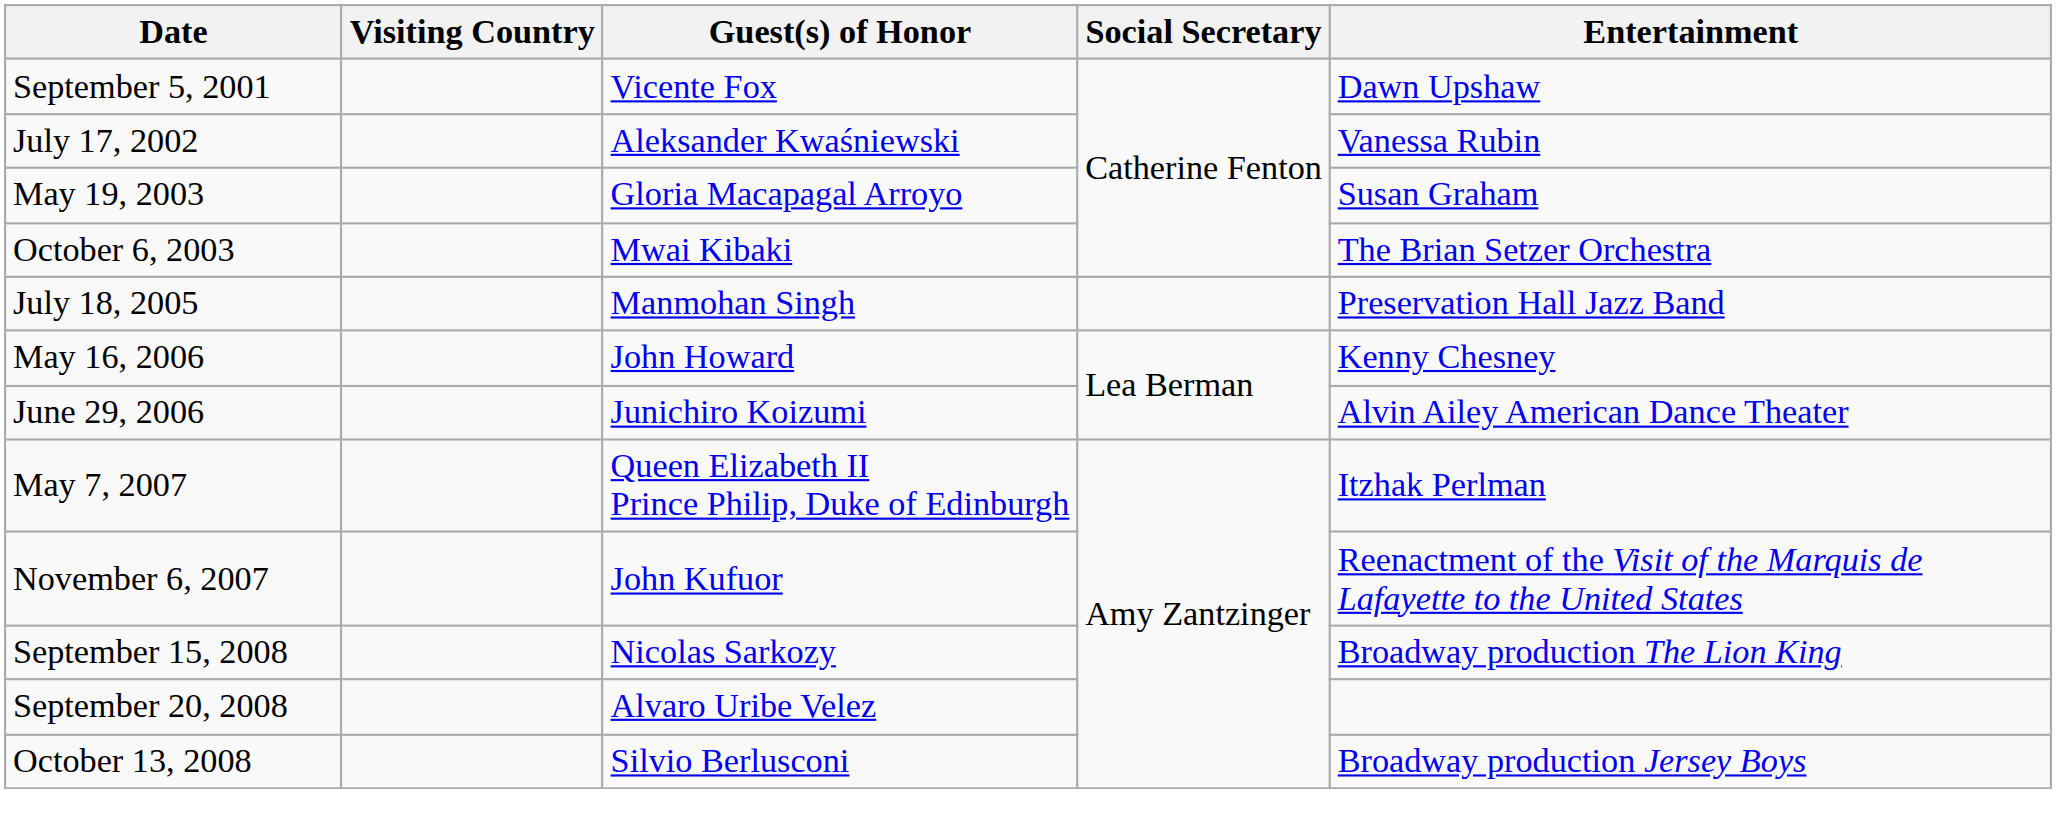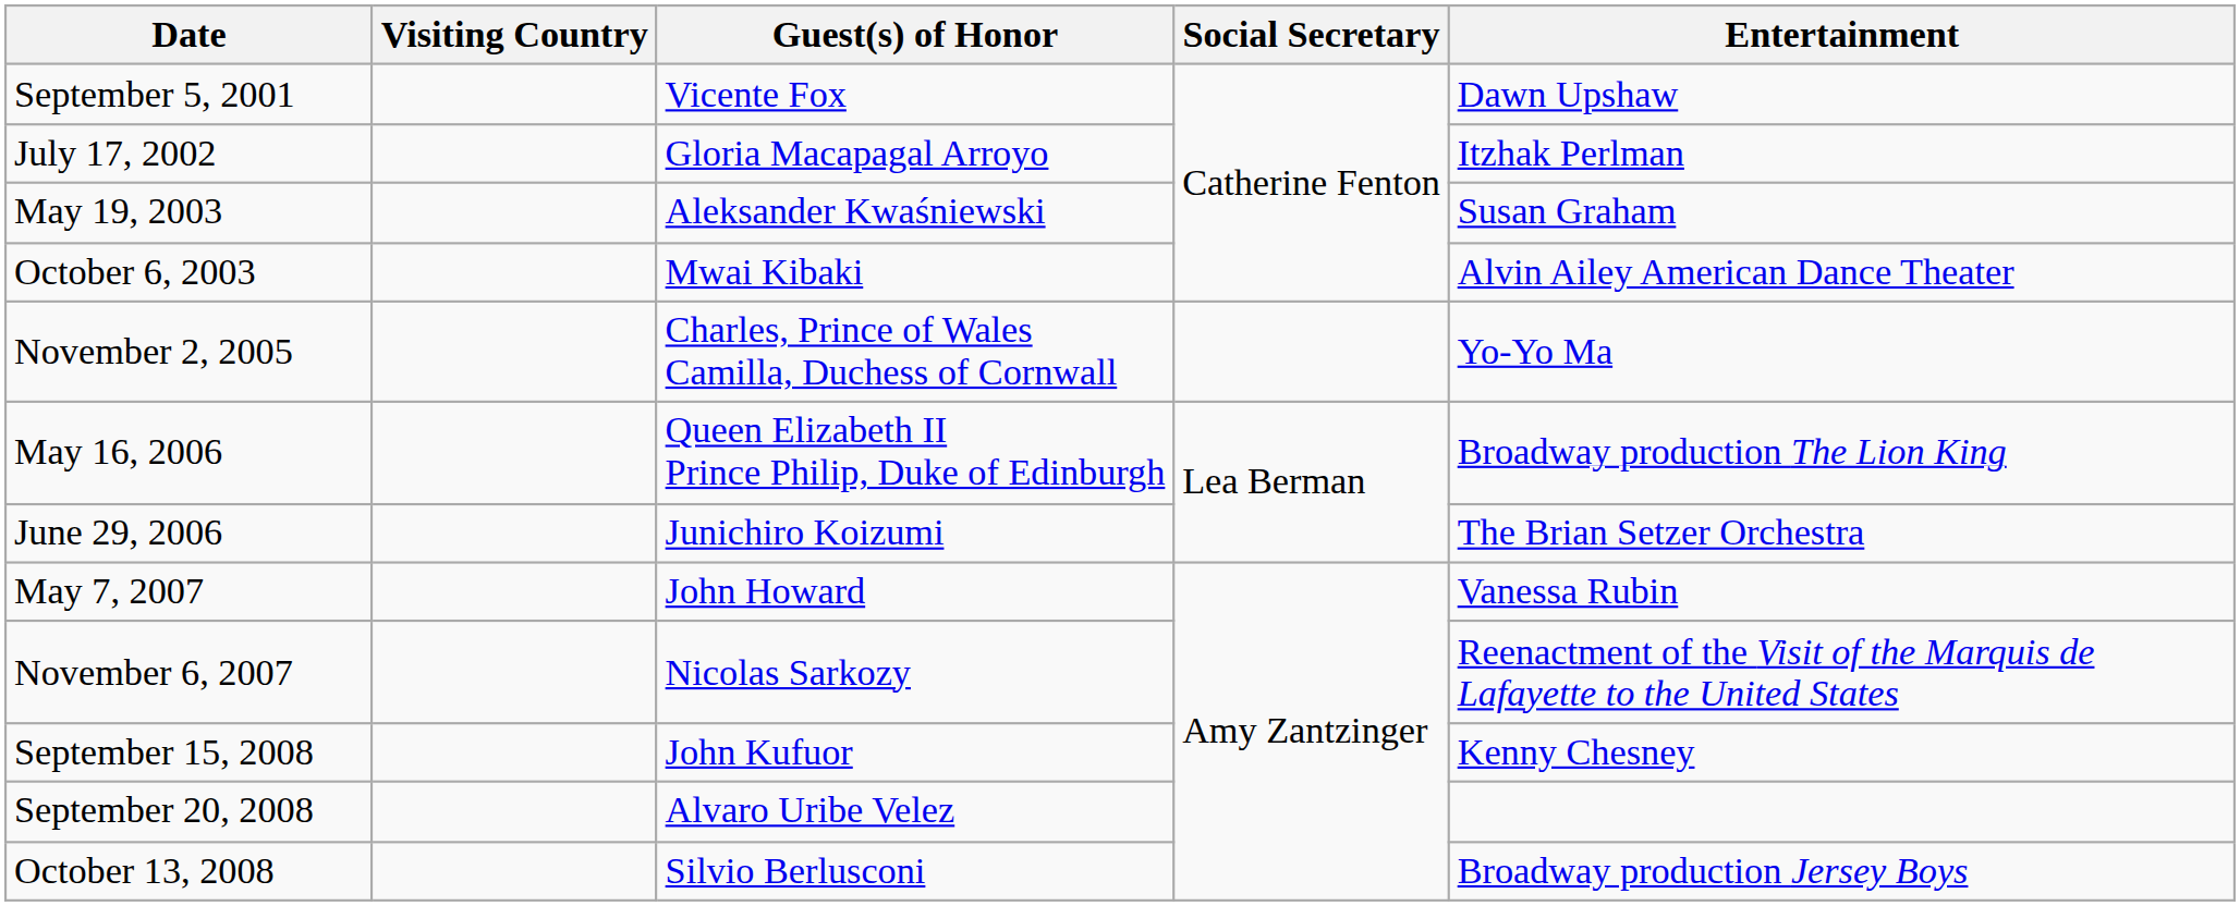July 17, 2002 | Guest(s) of Honor: Aleksander Kwaśniewski -> Gloria Macapagal Arroyo
July 17, 2002 | Entertainment: Vanessa Rubin -> Itzhak Perlman
May 19, 2003 | Guest(s) of Honor: Gloria Macapagal Arroyo -> Aleksander Kwaśniewski
October 6, 2003 | Entertainment: The Brian Setzer Orchestra -> Alvin Ailey American Dance Theater
- row: July 18, 2005 | Manmohan Singh | Preservation Hall Jazz Band
+ row: November 2, 2005 | Charles, Prince of Wales Camilla, Duchess of Cornwall | Yo-Yo Ma
May 16, 2006 | Guest(s) of Honor: John Howard -> Queen Elizabeth II Prince Philip, Duke of Edinburgh
May 16, 2006 | Entertainment: Kenny Chesney -> Broadway production The Lion King
June 29, 2006 | Entertainment: Alvin Ailey American Dance Theater -> The Brian Setzer Orchestra
May 7, 2007 | Guest(s) of Honor: Queen Elizabeth II Prince Philip, Duke of Edinburgh -> John Howard
May 7, 2007 | Entertainment: Itzhak Perlman -> Vanessa Rubin
November 6, 2007 | Guest(s) of Honor: John Kufuor -> Nicolas Sarkozy
September 15, 2008 | Guest(s) of Honor: Nicolas Sarkozy -> John Kufuor
September 15, 2008 | Entertainment: Broadway production The Lion King -> Kenny Chesney
